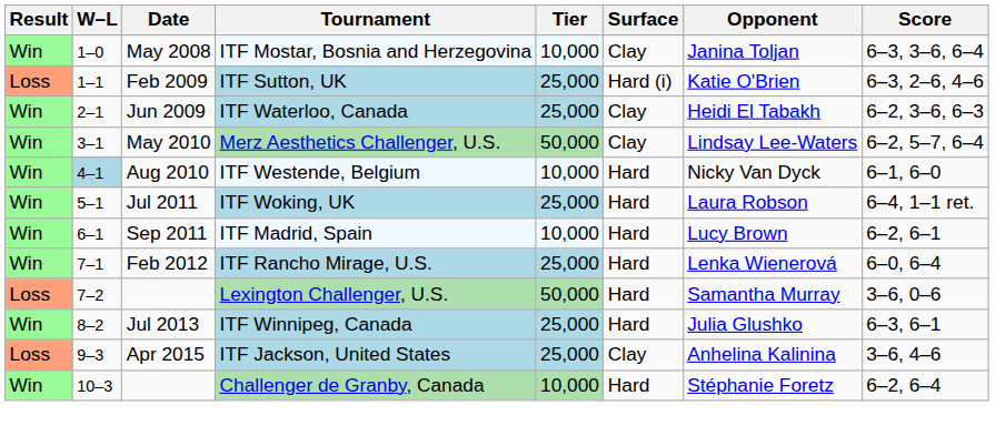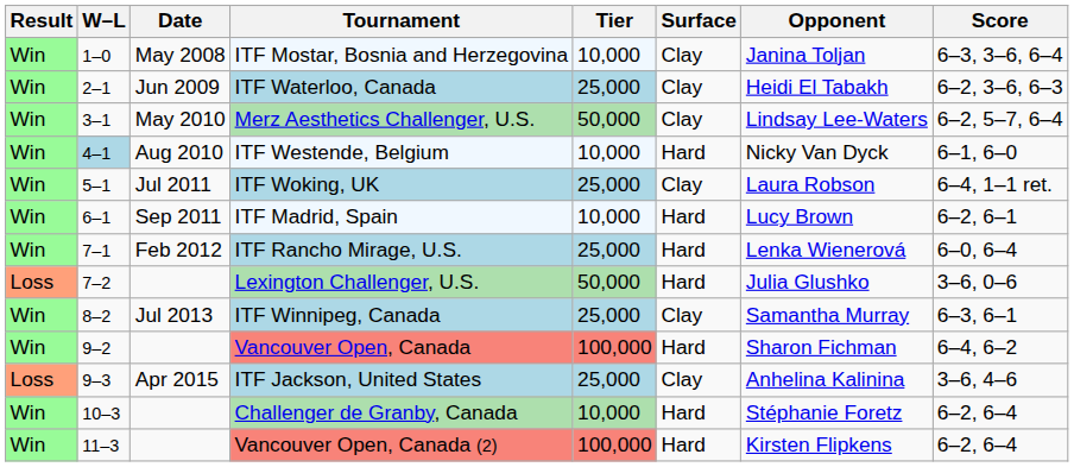- row: Loss | 1–1 | Feb 2009 | ITF Sutton, UK | 25,000 | Hard (i) | Katie O'Brien | 6–3, 2–6, 4–6
ITF Woking, UK | Surface: Hard -> Clay
Lexington Challenger, U.S. | Opponent: Samantha Murray -> Julia Glushko
ITF Winnipeg, Canada | Surface: Hard -> Clay
ITF Winnipeg, Canada | Opponent: Julia Glushko -> Samantha Murray
+ row: Win | 9–2 | Vancouver Open, Canada | 100,000 | Hard | Sharon Fichman | 6–4, 6–2
+ row: Win | 11–3 | Vancouver Open, Canada (2) | 100,000 | Hard | Kirsten Flipkens | 6–2, 6–4
